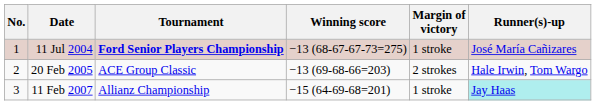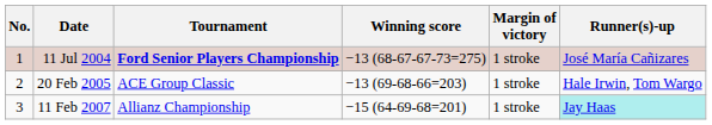20 Feb 2005 | Margin of victory: 2 strokes -> 1 stroke
